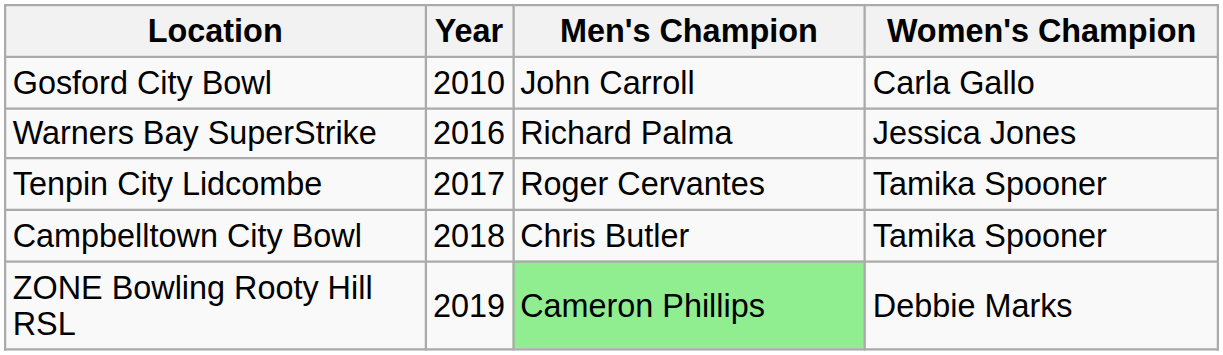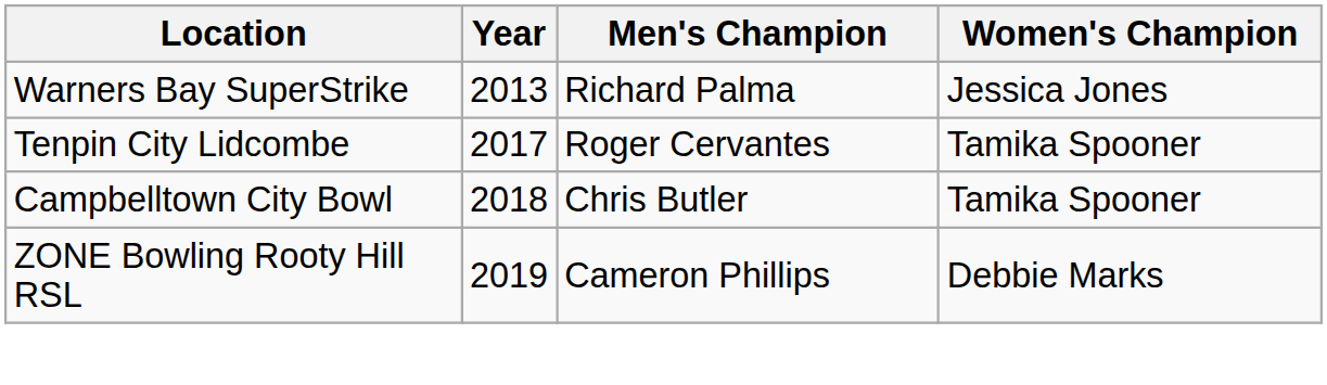- row: Gosford City Bowl | 2010 | John Carroll | Carla Gallo
Warners Bay SuperStrike | Year: 2016 -> 2013
ZONE Bowling Rooty Hill RSL | Men's Champion: lightgreen background -> no background
